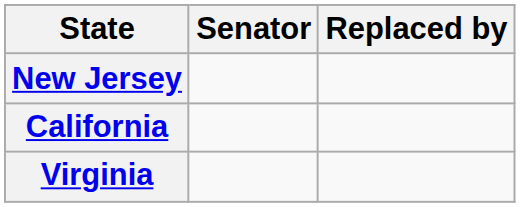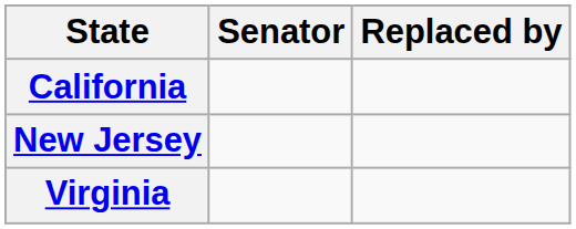rows swapped: California <-> New Jersey
